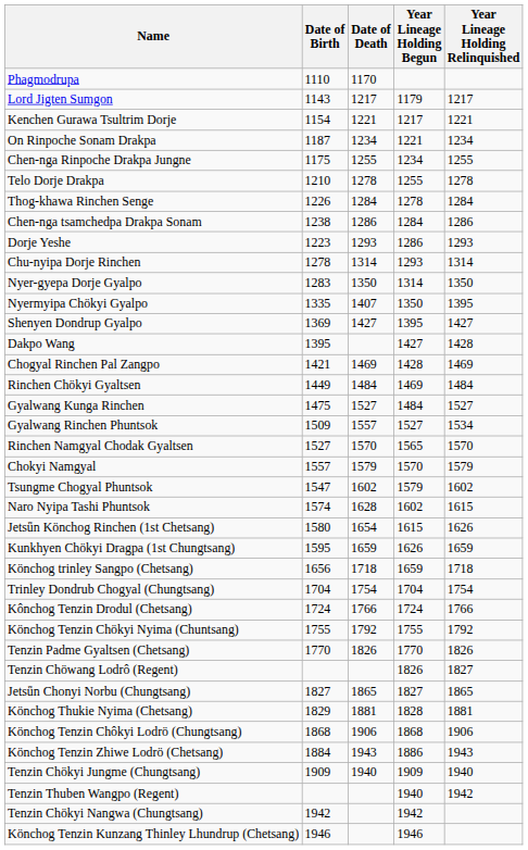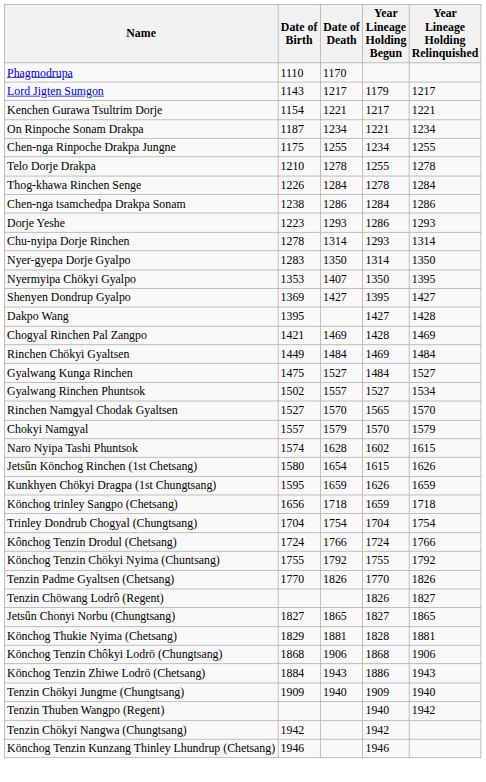Nyermyipa Chökyi Gyalpo | Date of Birth: 1335 -> 1353
Gyalwang Rinchen Phuntsok | Date of Birth: 1509 -> 1502
- row: Tsungme Chogyal Phuntsok | 1547 | 1602 | 1579 | 1602
